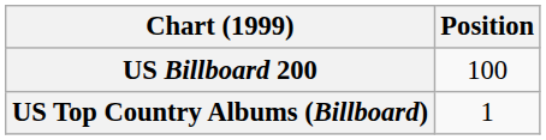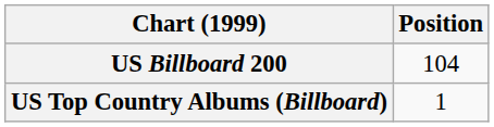US Billboard 200 | Position: 100 -> 104
